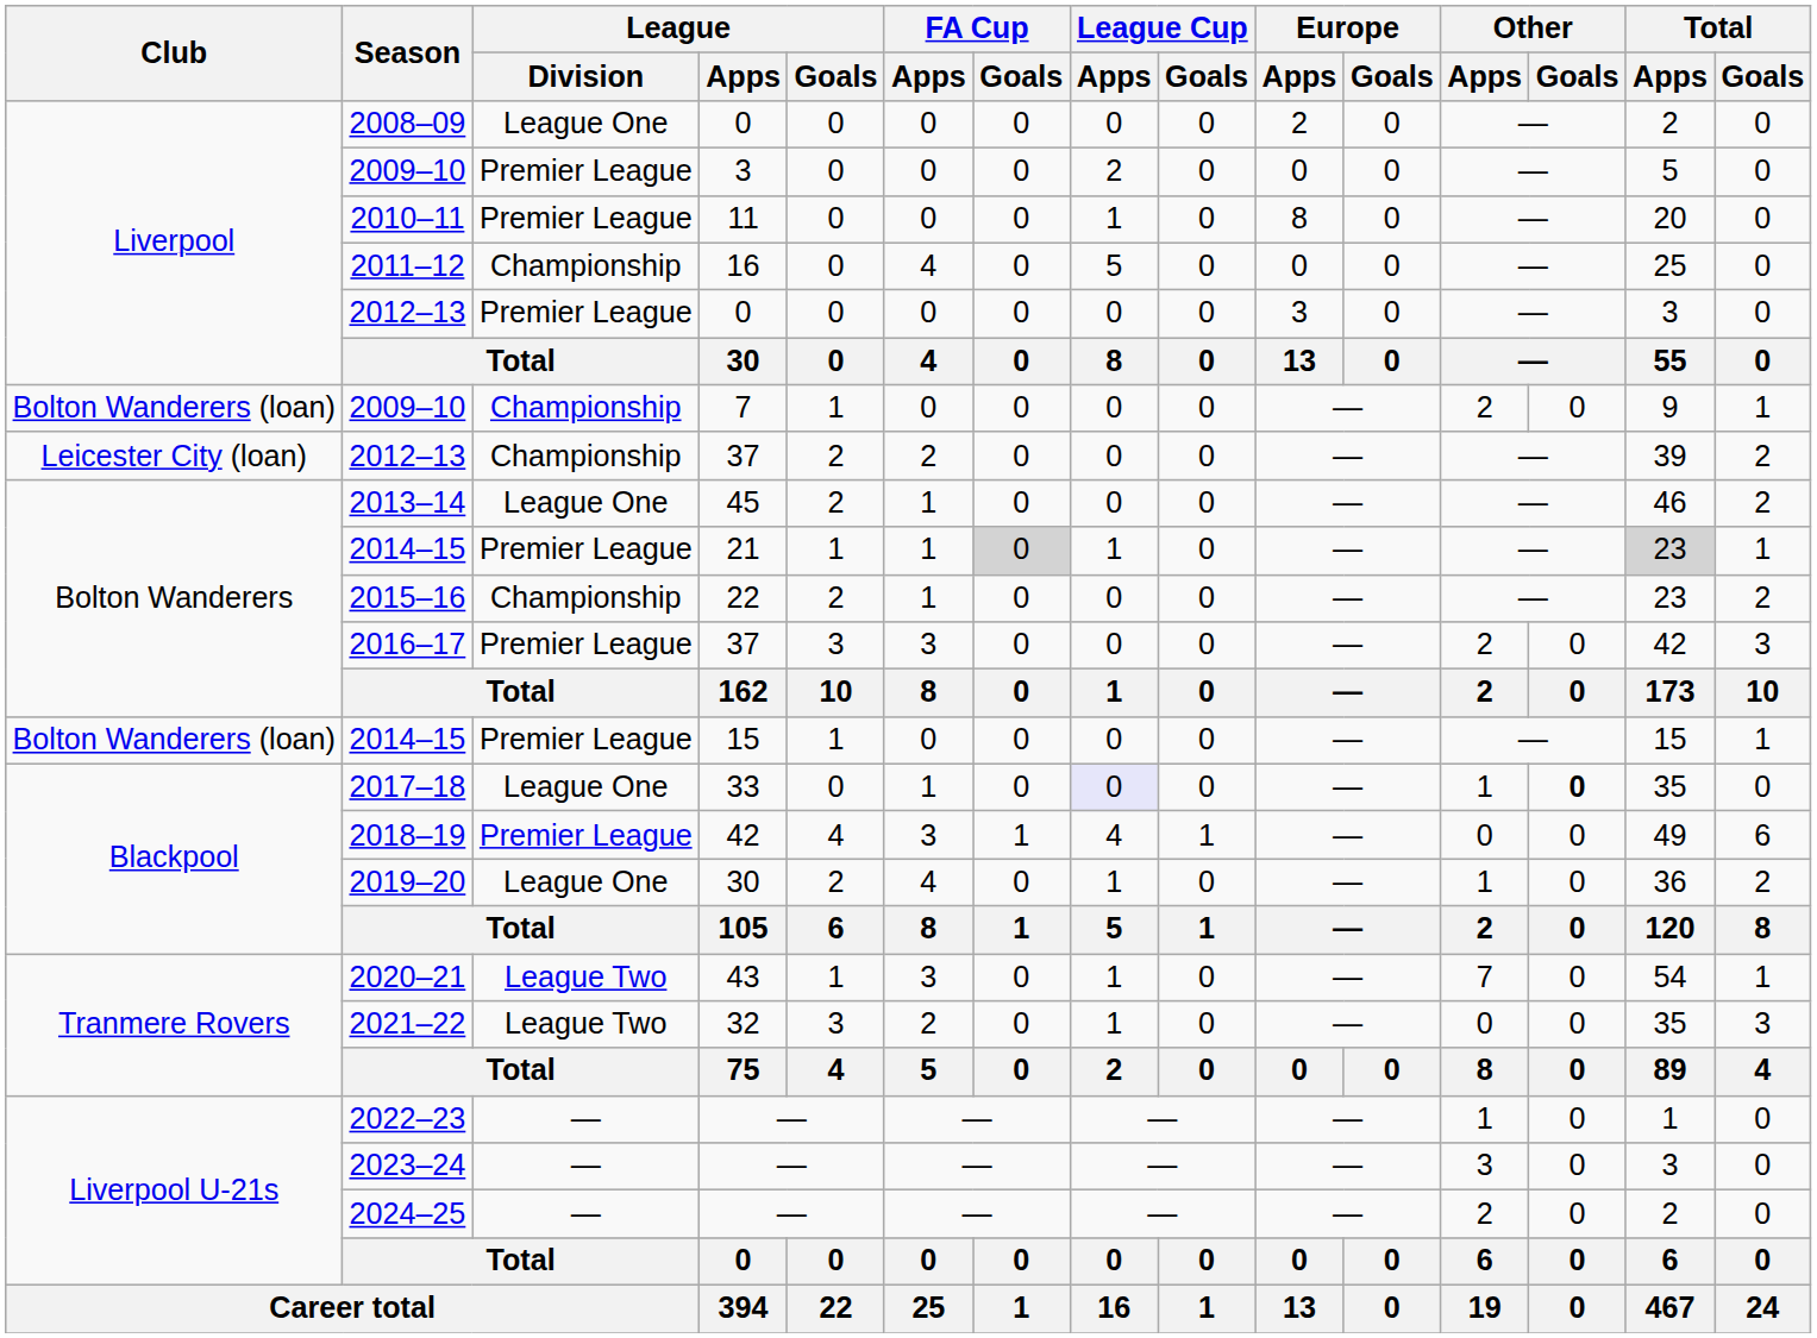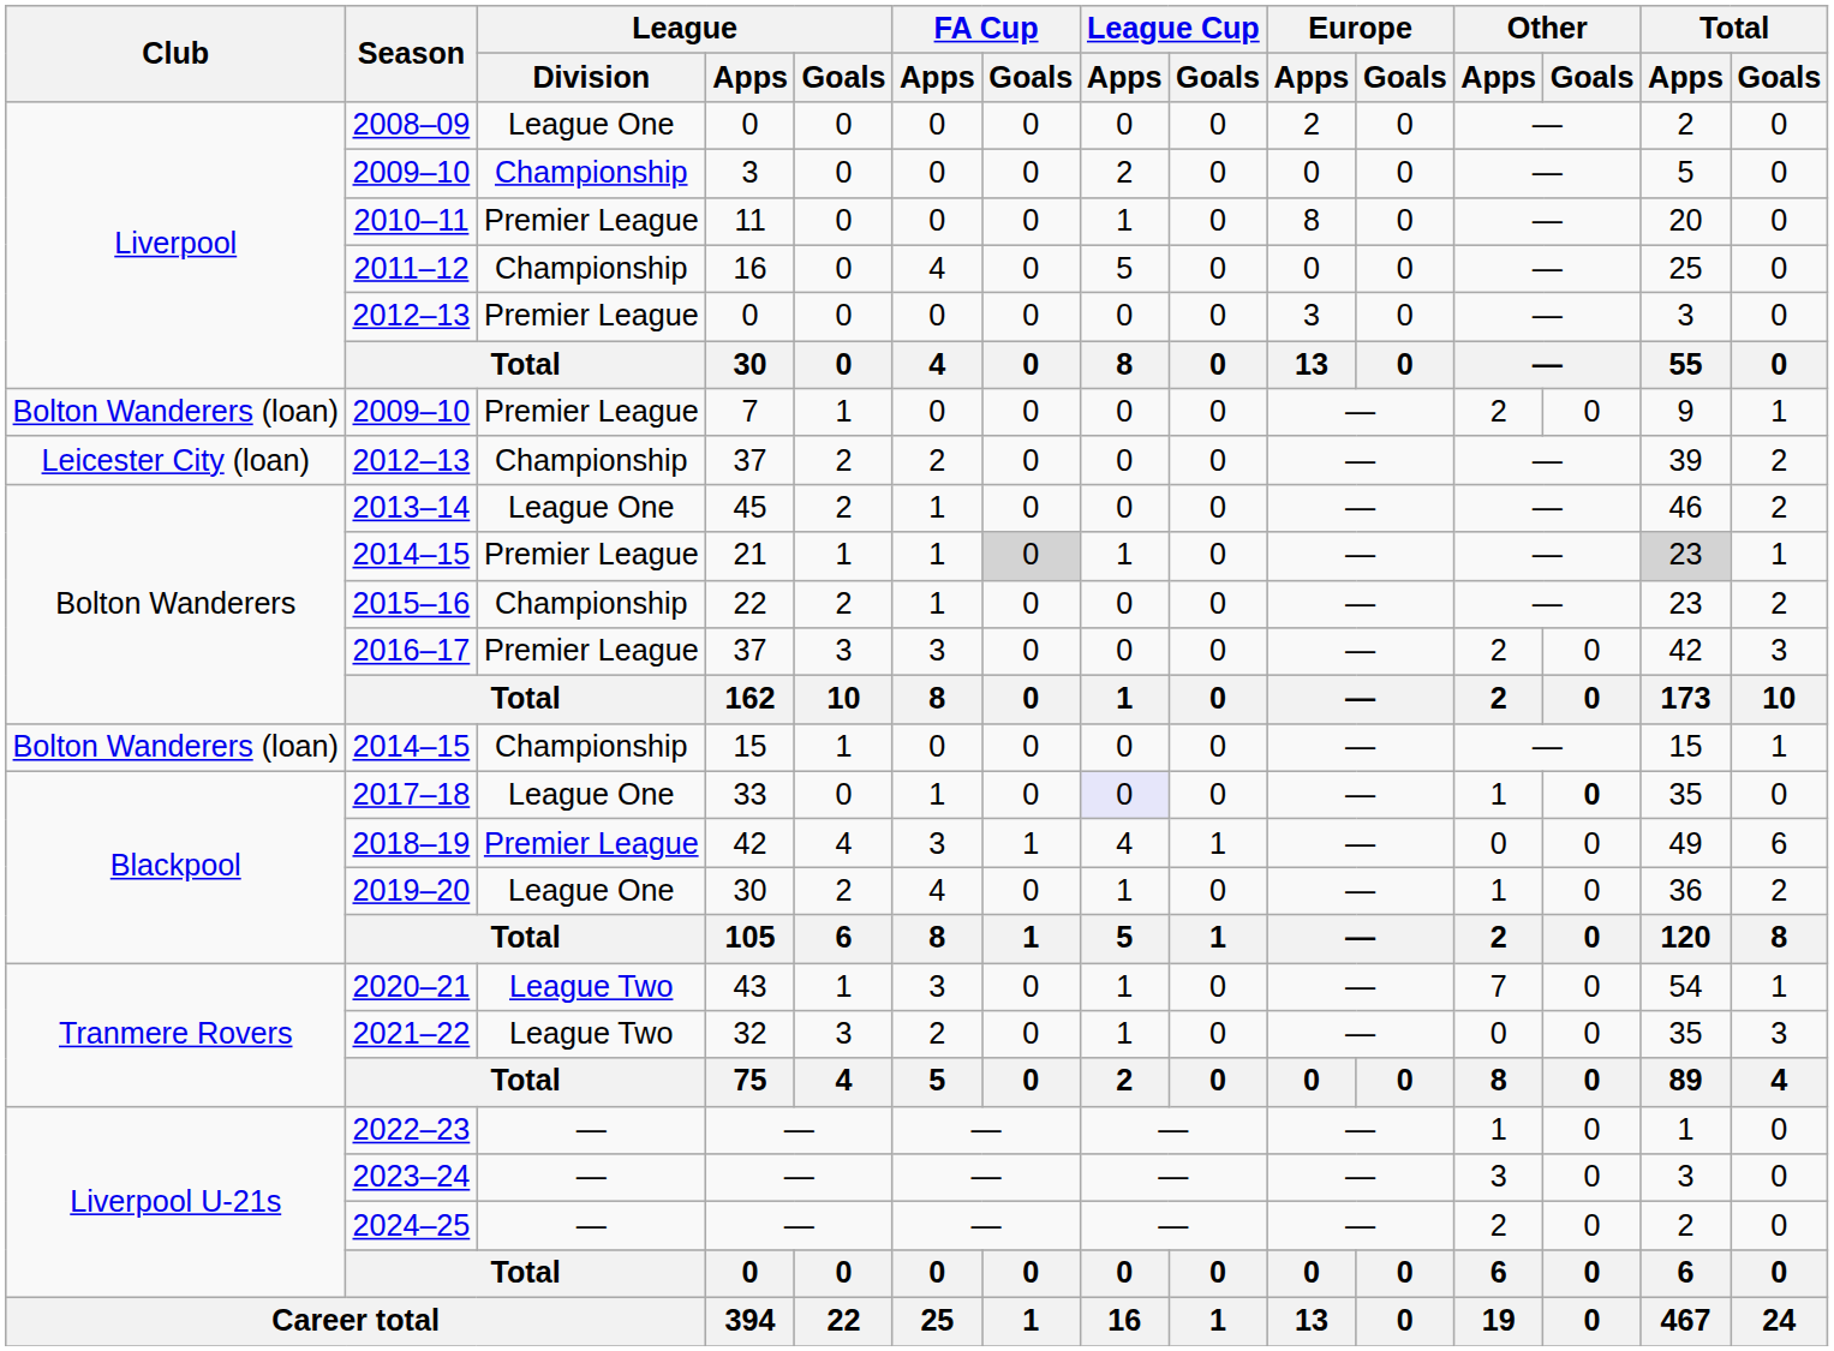2009–10 / 3 | League / Division: Premier League -> Championship
2009–10 / 7 | League / Division: Championship -> Premier League
2014–15 / 15 | League / Division: Premier League -> Championship
